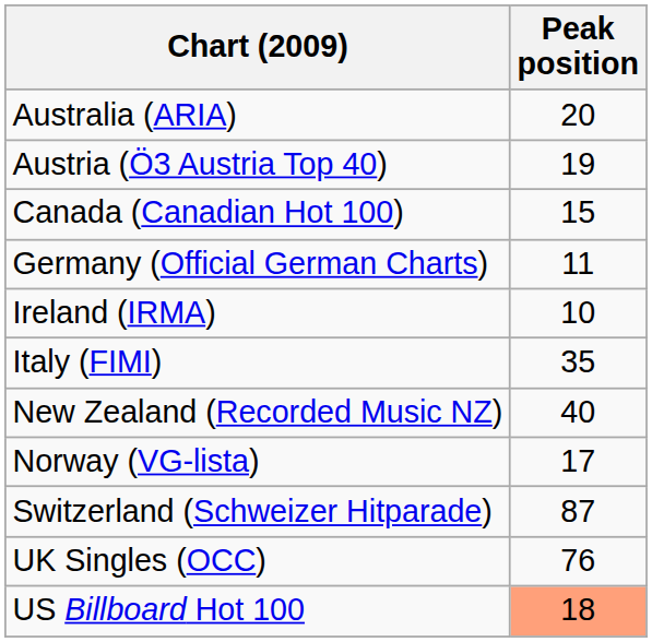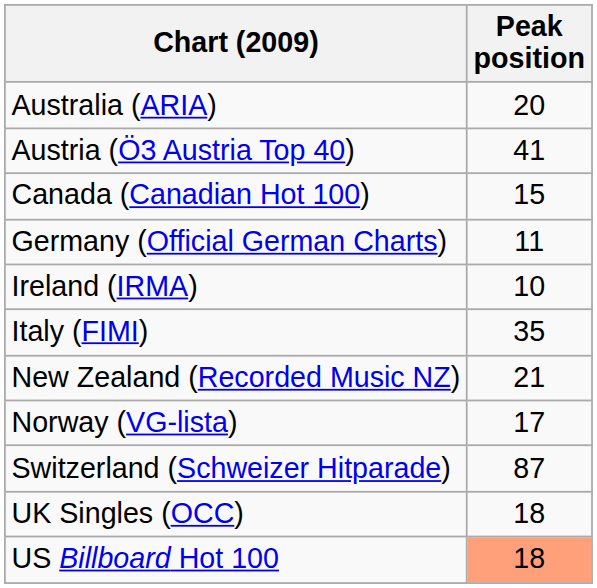Austria (Ö3 Austria Top 40) | Peak position: 19 -> 41
New Zealand (Recorded Music NZ) | Peak position: 40 -> 21
UK Singles (OCC) | Peak position: 76 -> 18
